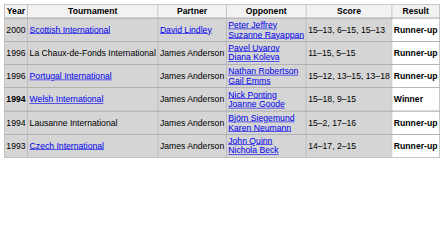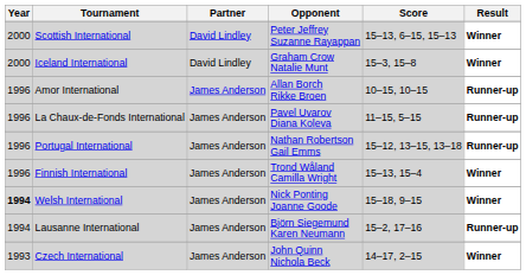Scottish International | Result: Runner-up -> Winner
+ row: 2000 | Iceland International | David Lindley | Graham Crow Natalie Munt | 15–3, 15–8 | Winner
+ row: 1996 | Amor International | James Anderson | Allan Borch Rikke Broen | 10–15, 10–15 | Runner-up
+ row: 1996 | Finnish International | James Anderson | Trond Wåland Camilla Wright | 15–13, 15–4 | Winner
Czech International | Result: Runner-up -> Winner
